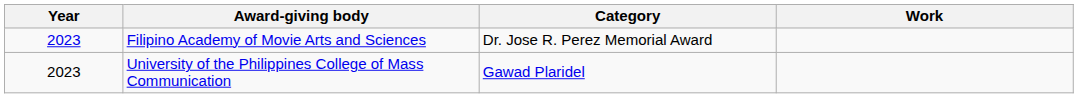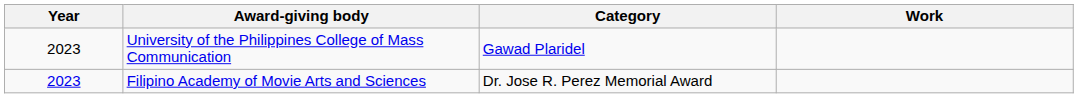rows swapped: Filipino Academy of Movie Arts and Sciences <-> University of the Philippines College of Mass Communication
